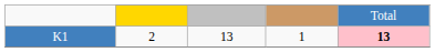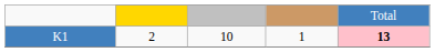K1 | column 3: 13 -> 10
